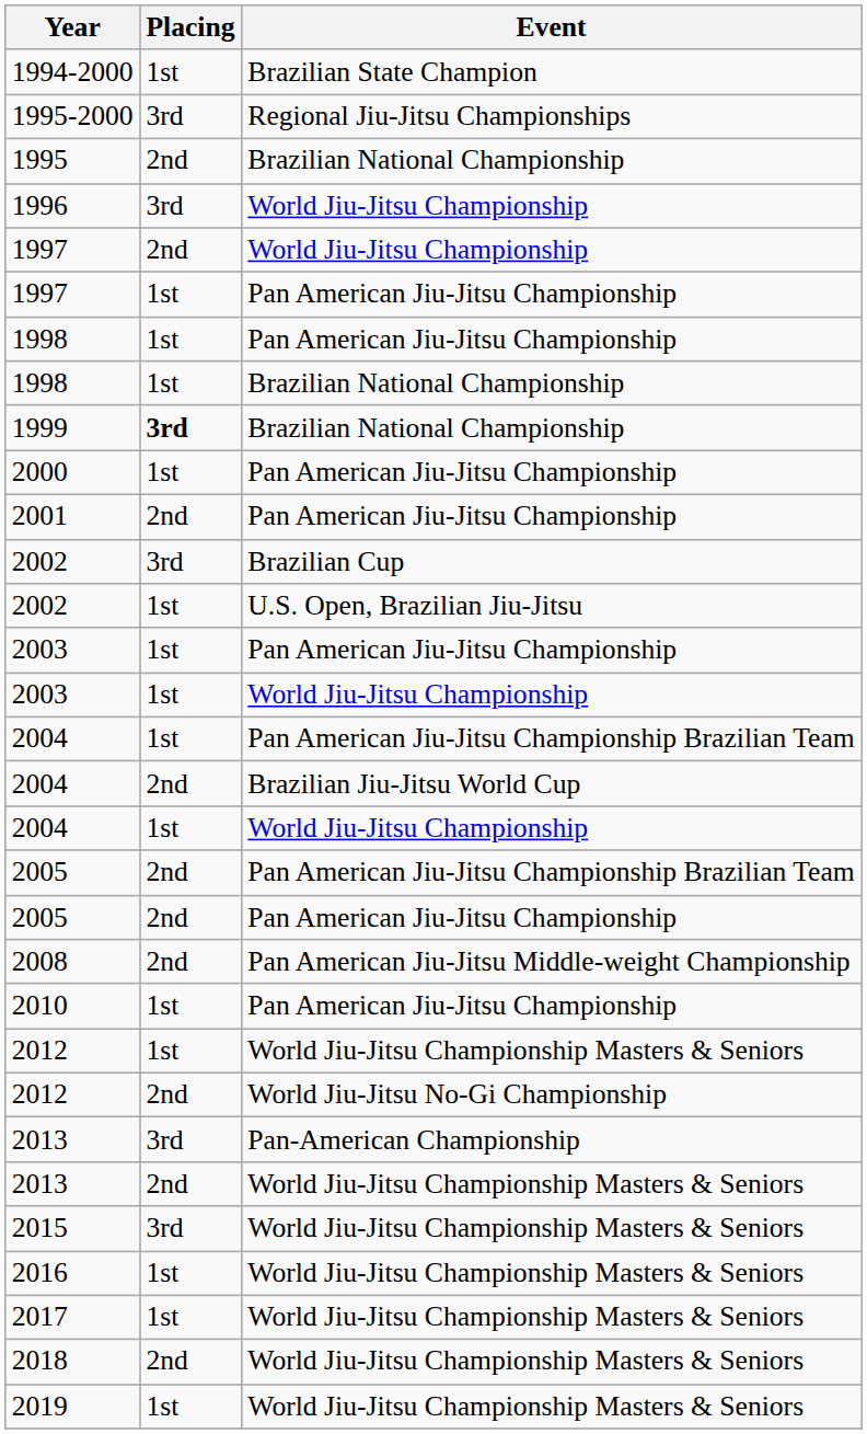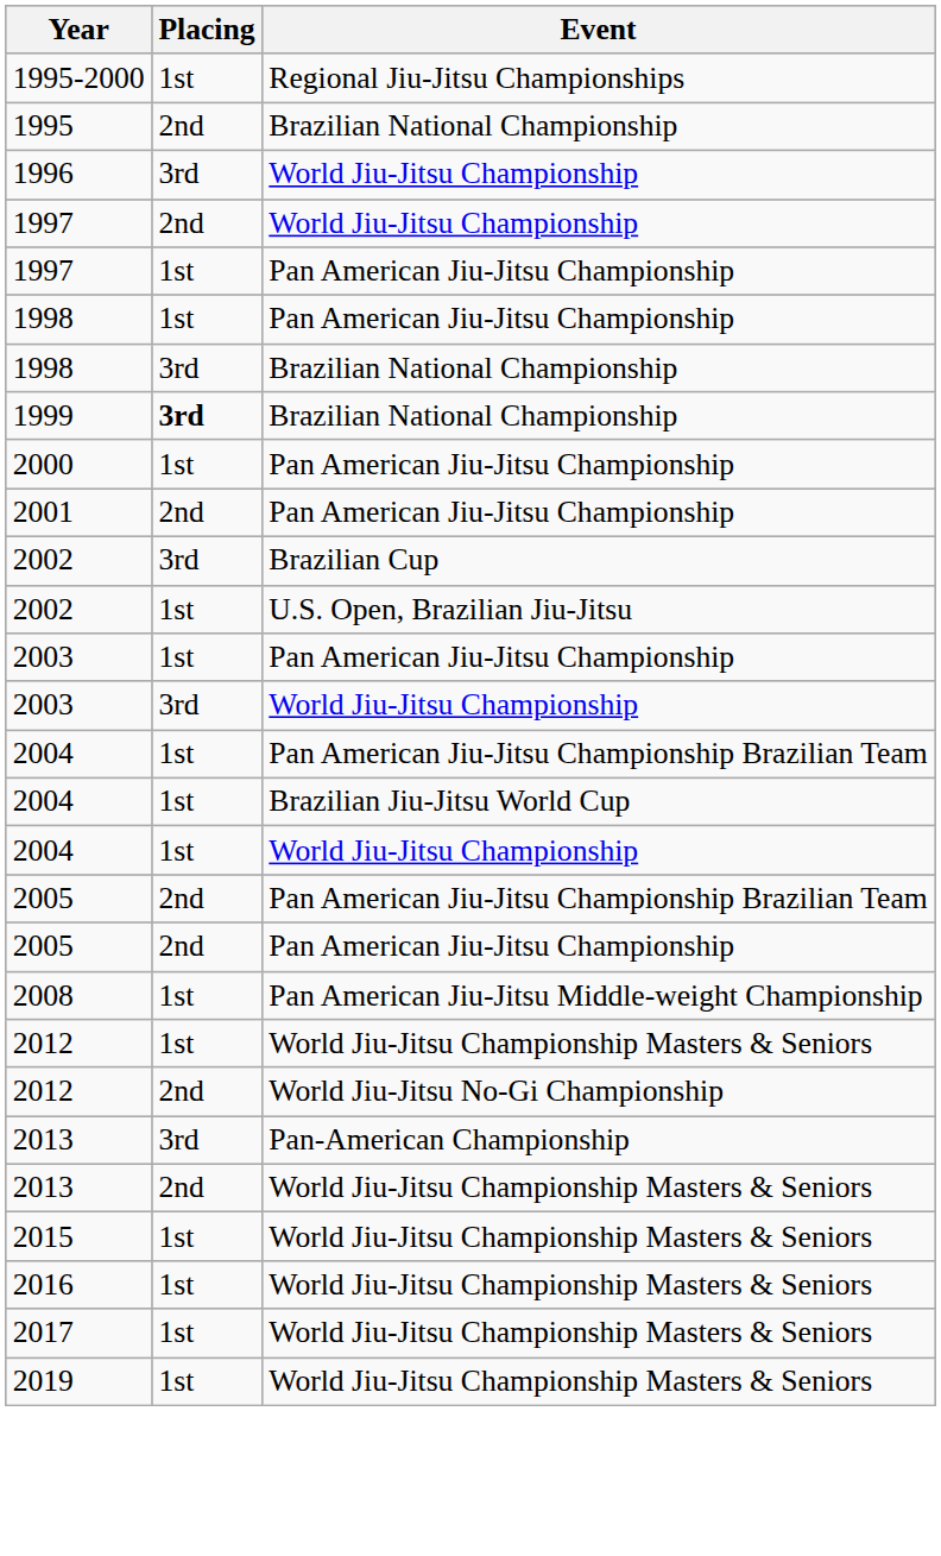- row: 1994-2000 | 1st | Brazilian State Champion
1995-2000 | Placing: 3rd -> 1st
1998 / Brazilian National Championship | Placing: 1st -> 3rd
2003 / World Jiu-Jitsu Championship | Placing: 1st -> 3rd
2004 / Brazilian Jiu-Jitsu World Cup | Placing: 2nd -> 1st
2008 | Placing: 2nd -> 1st
- row: 2010 | 1st | Pan American Jiu-Jitsu Championship
2015 | Placing: 3rd -> 1st
- row: 2018 | 2nd | World Jiu-Jitsu Championship Masters & Seniors
